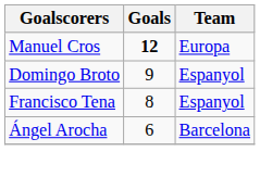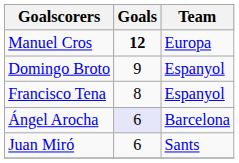Ángel Arocha | Goals: no background -> lavender background
+ row: Juan Miró | 6 | Sants
